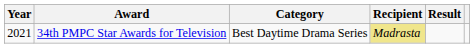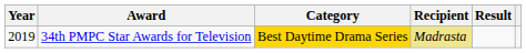34th PMPC Star Awards for Television | Year: 2021 -> 2019
34th PMPC Star Awards for Television | Category: no background -> gold background
